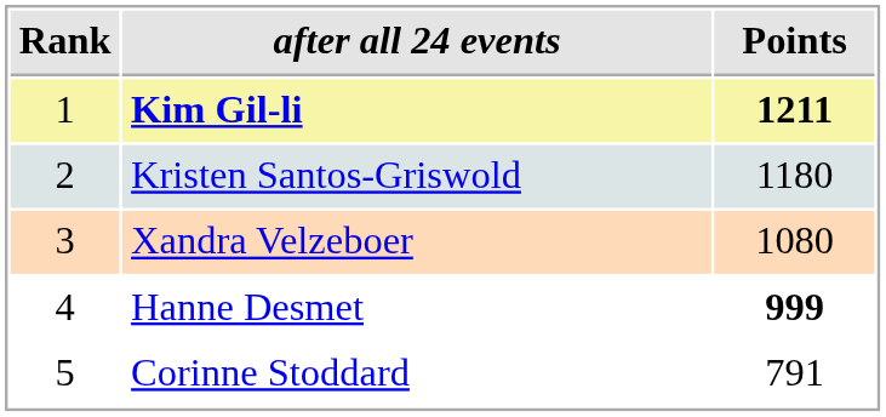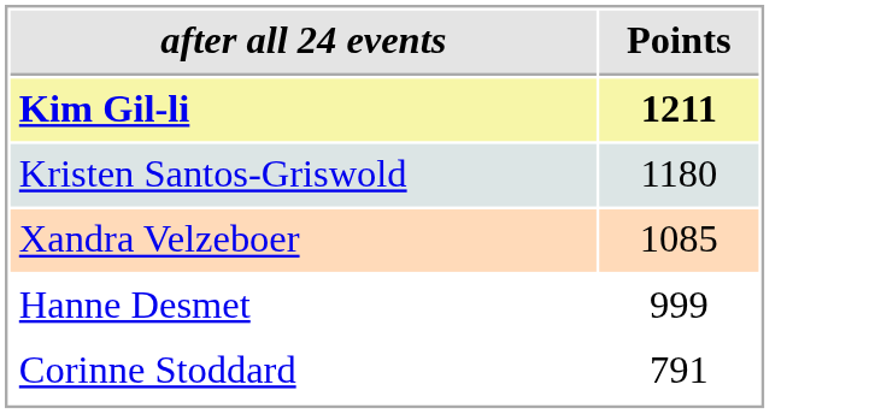- column: Rank | 1 | 2 | 3 | 4 | 5
Xandra Velzeboer | Points: 1080 -> 1085
Hanne Desmet | Points: bold -> normal
